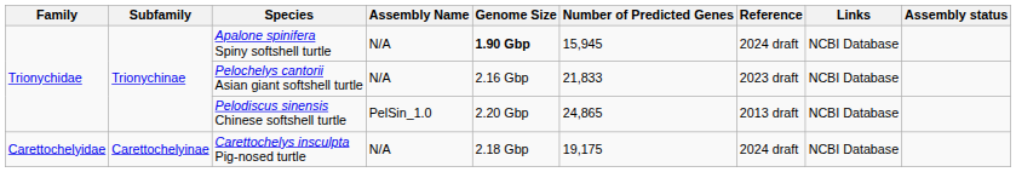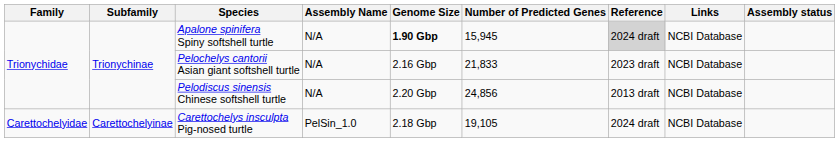Apalone spinifera Spiny softshell turtle | Reference: no background -> lightgrey background
Pelodiscus sinensis Chinese softshell turtle | Assembly Name: PelSin_1.0 -> N/A
Pelodiscus sinensis Chinese softshell turtle | Number of Predicted Genes: 24,865 -> 24,856
Carettochelys insculpta Pig-nosed turtle | Assembly Name: N/A -> PelSin_1.0
Carettochelys insculpta Pig-nosed turtle | Number of Predicted Genes: 19,175 -> 19,105
